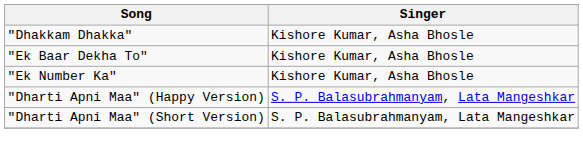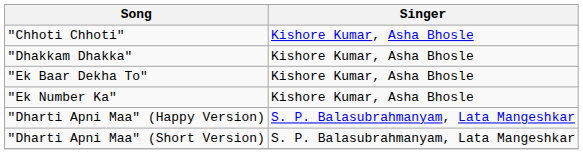+ row: "Chhoti Chhoti" | Kishore Kumar, Asha Bhosle
